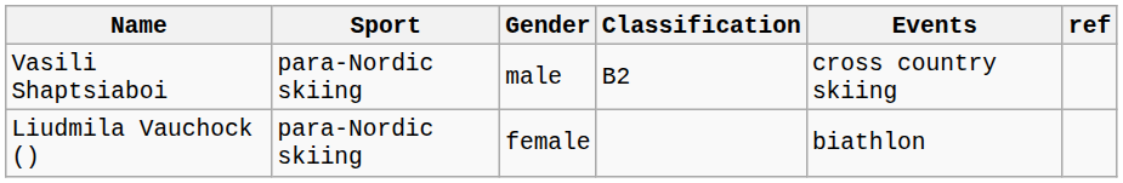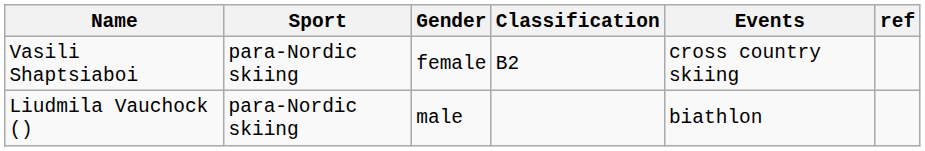Vasili Shaptsiaboi | Gender: male -> female
Liudmila Vauchock () | Gender: female -> male
